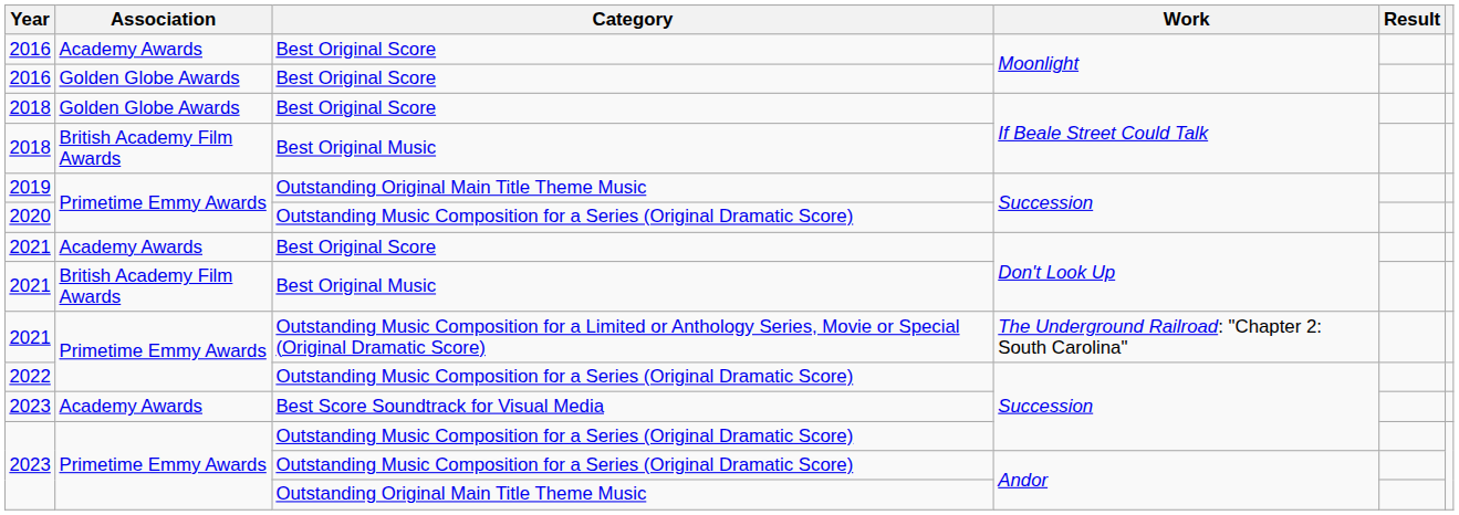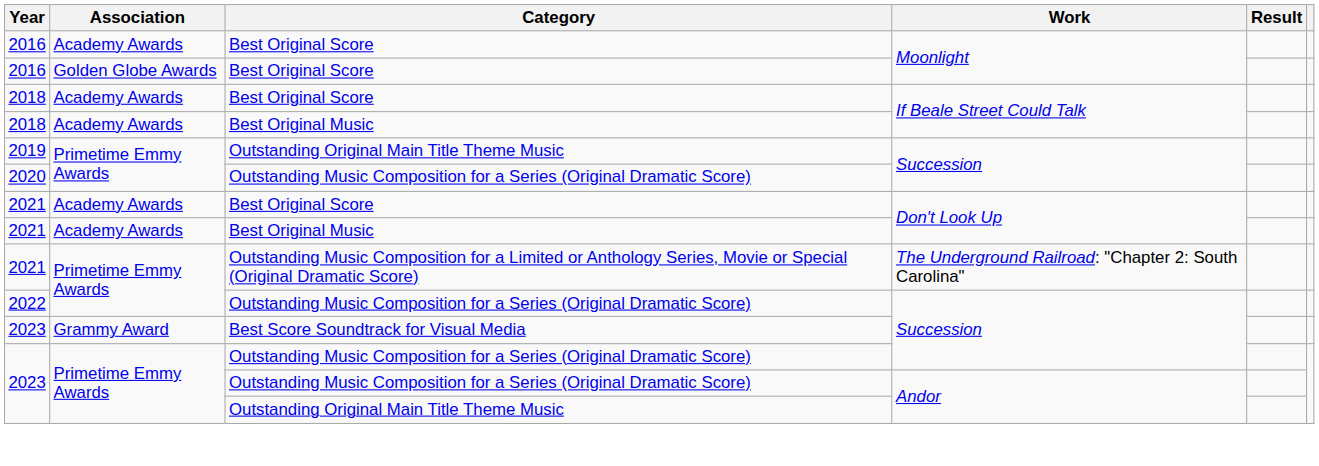2018 / Best Original Score | Association: Golden Globe Awards -> Academy Awards
2018 / Best Original Music | Association: British Academy Film Awards -> Academy Awards
2021 / Best Original Music | Association: British Academy Film Awards -> Academy Awards
2023 / Best Score Soundtrack for Visual Media | Association: Academy Awards -> Grammy Award
